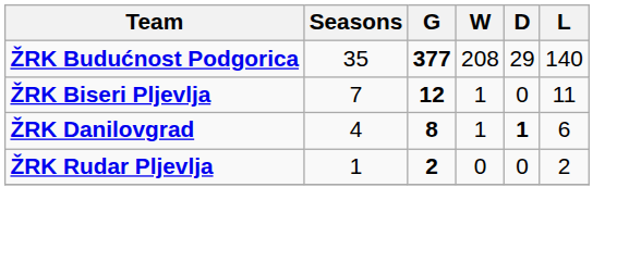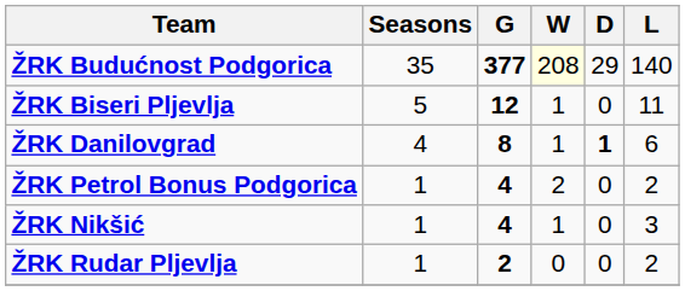ŽRK Budućnost Podgorica | W: no background -> lightyellow background
ŽRK Biseri Pljevlja | Seasons: 7 -> 5
+ row: ŽRK Petrol Bonus Podgorica | 1 | 4 | 2 | 0 | 2
+ row: ŽRK Nikšić | 1 | 4 | 1 | 0 | 3
